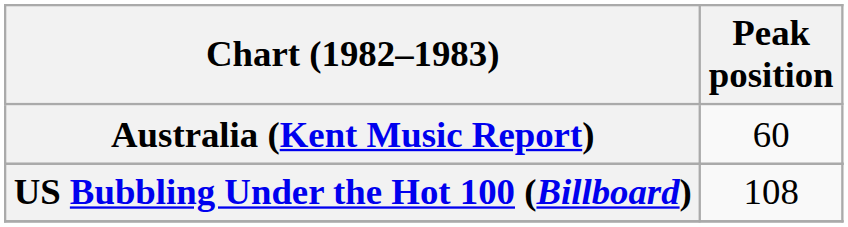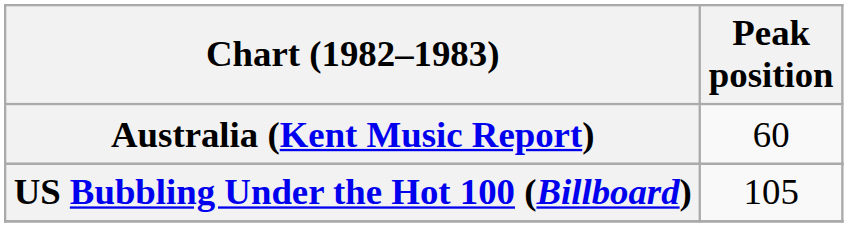US Bubbling Under the Hot 100 (Billboard) | Peak position: 108 -> 105
